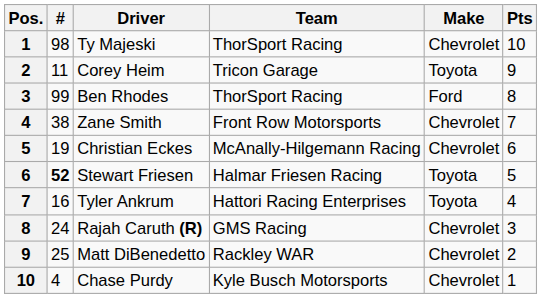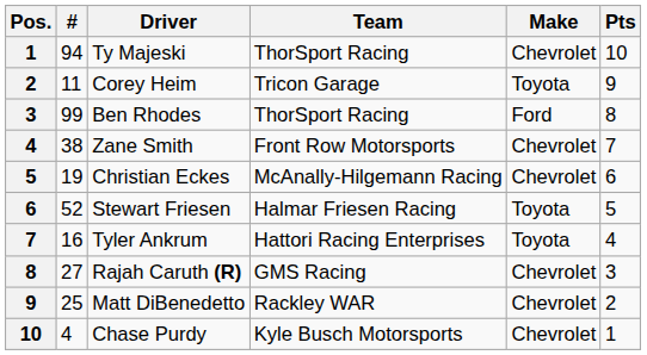Ty Majeski | #: 98 -> 94
Stewart Friesen | #: bold -> normal
Rajah Caruth (R) | #: 24 -> 27
